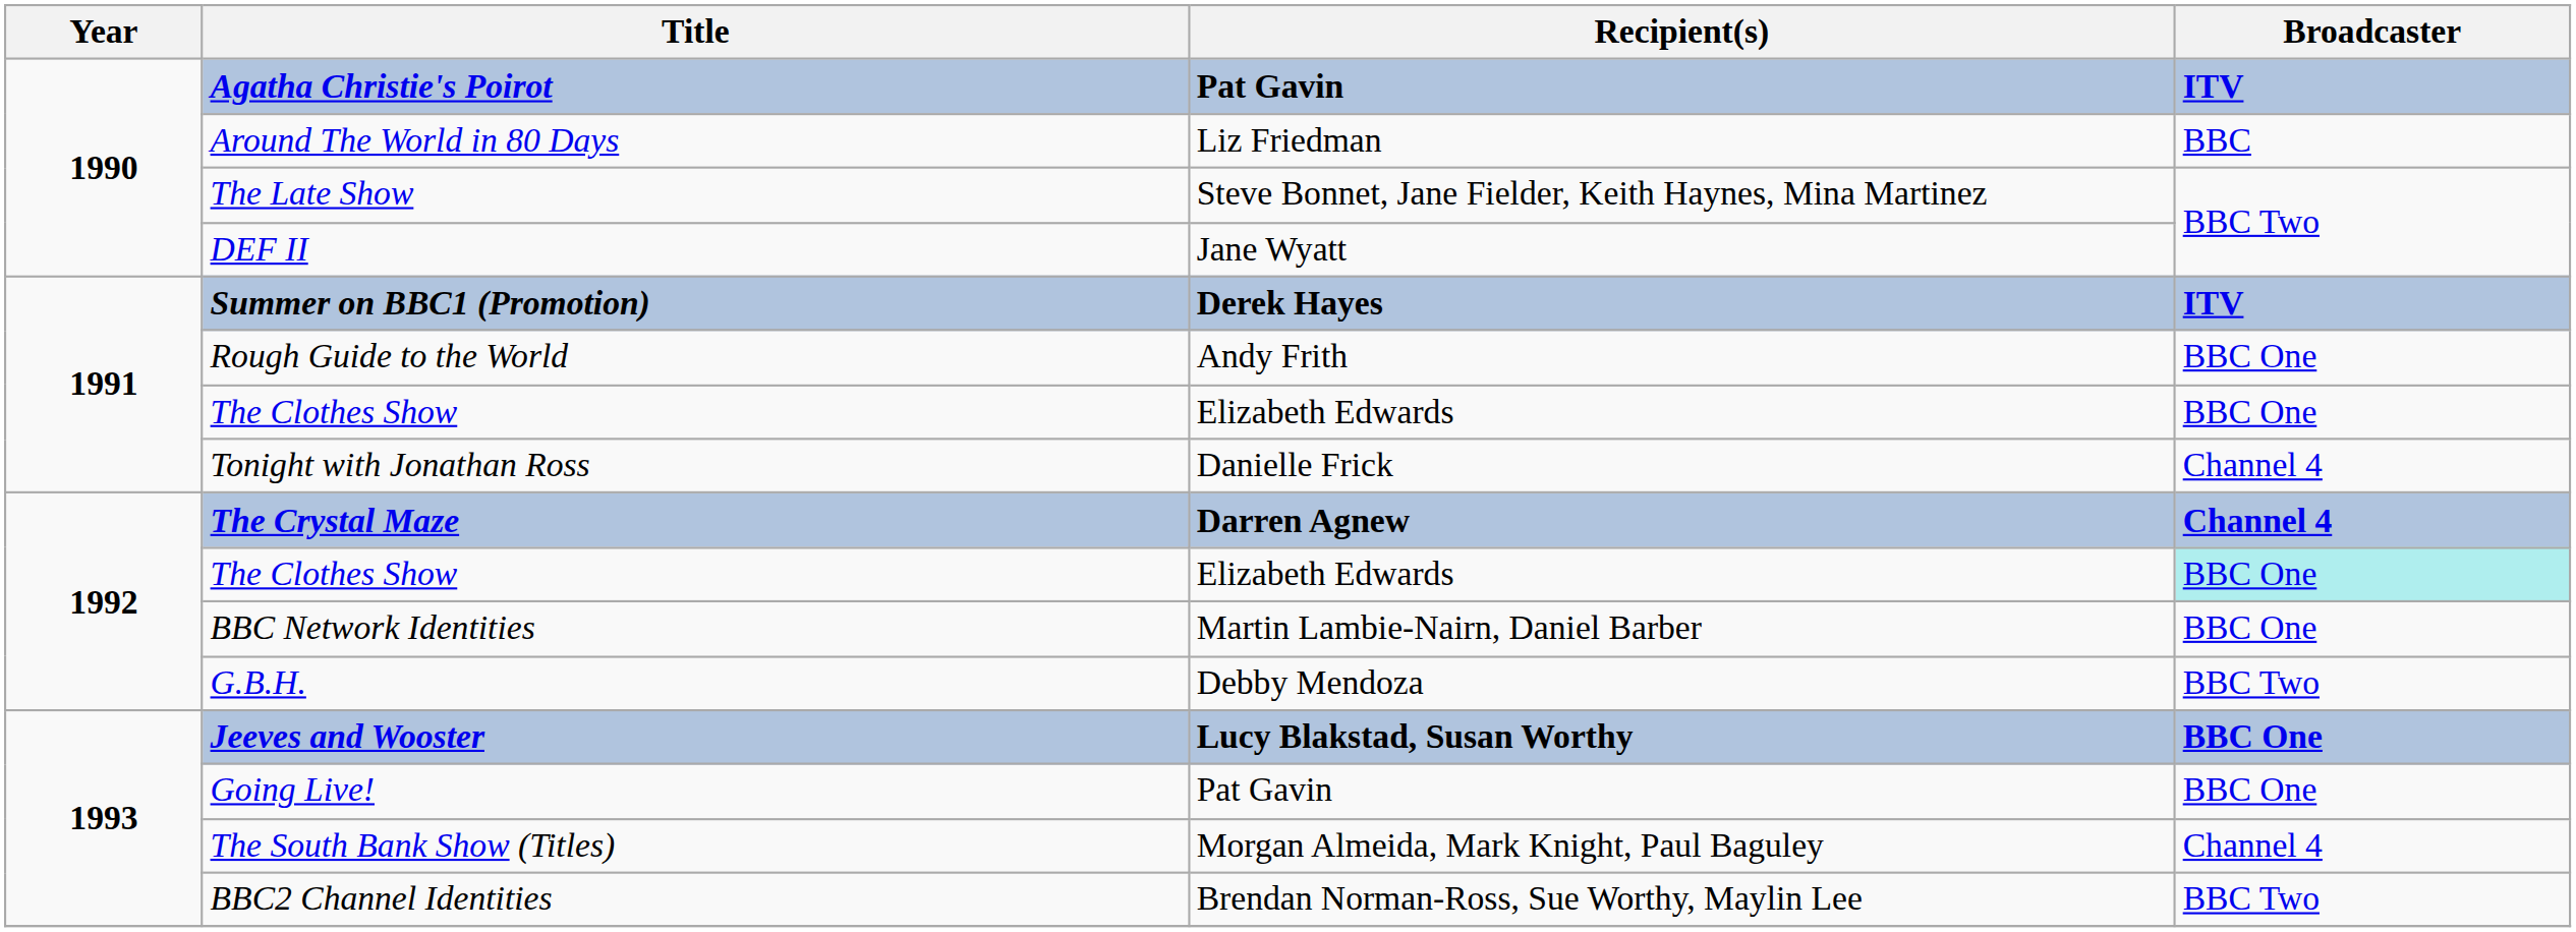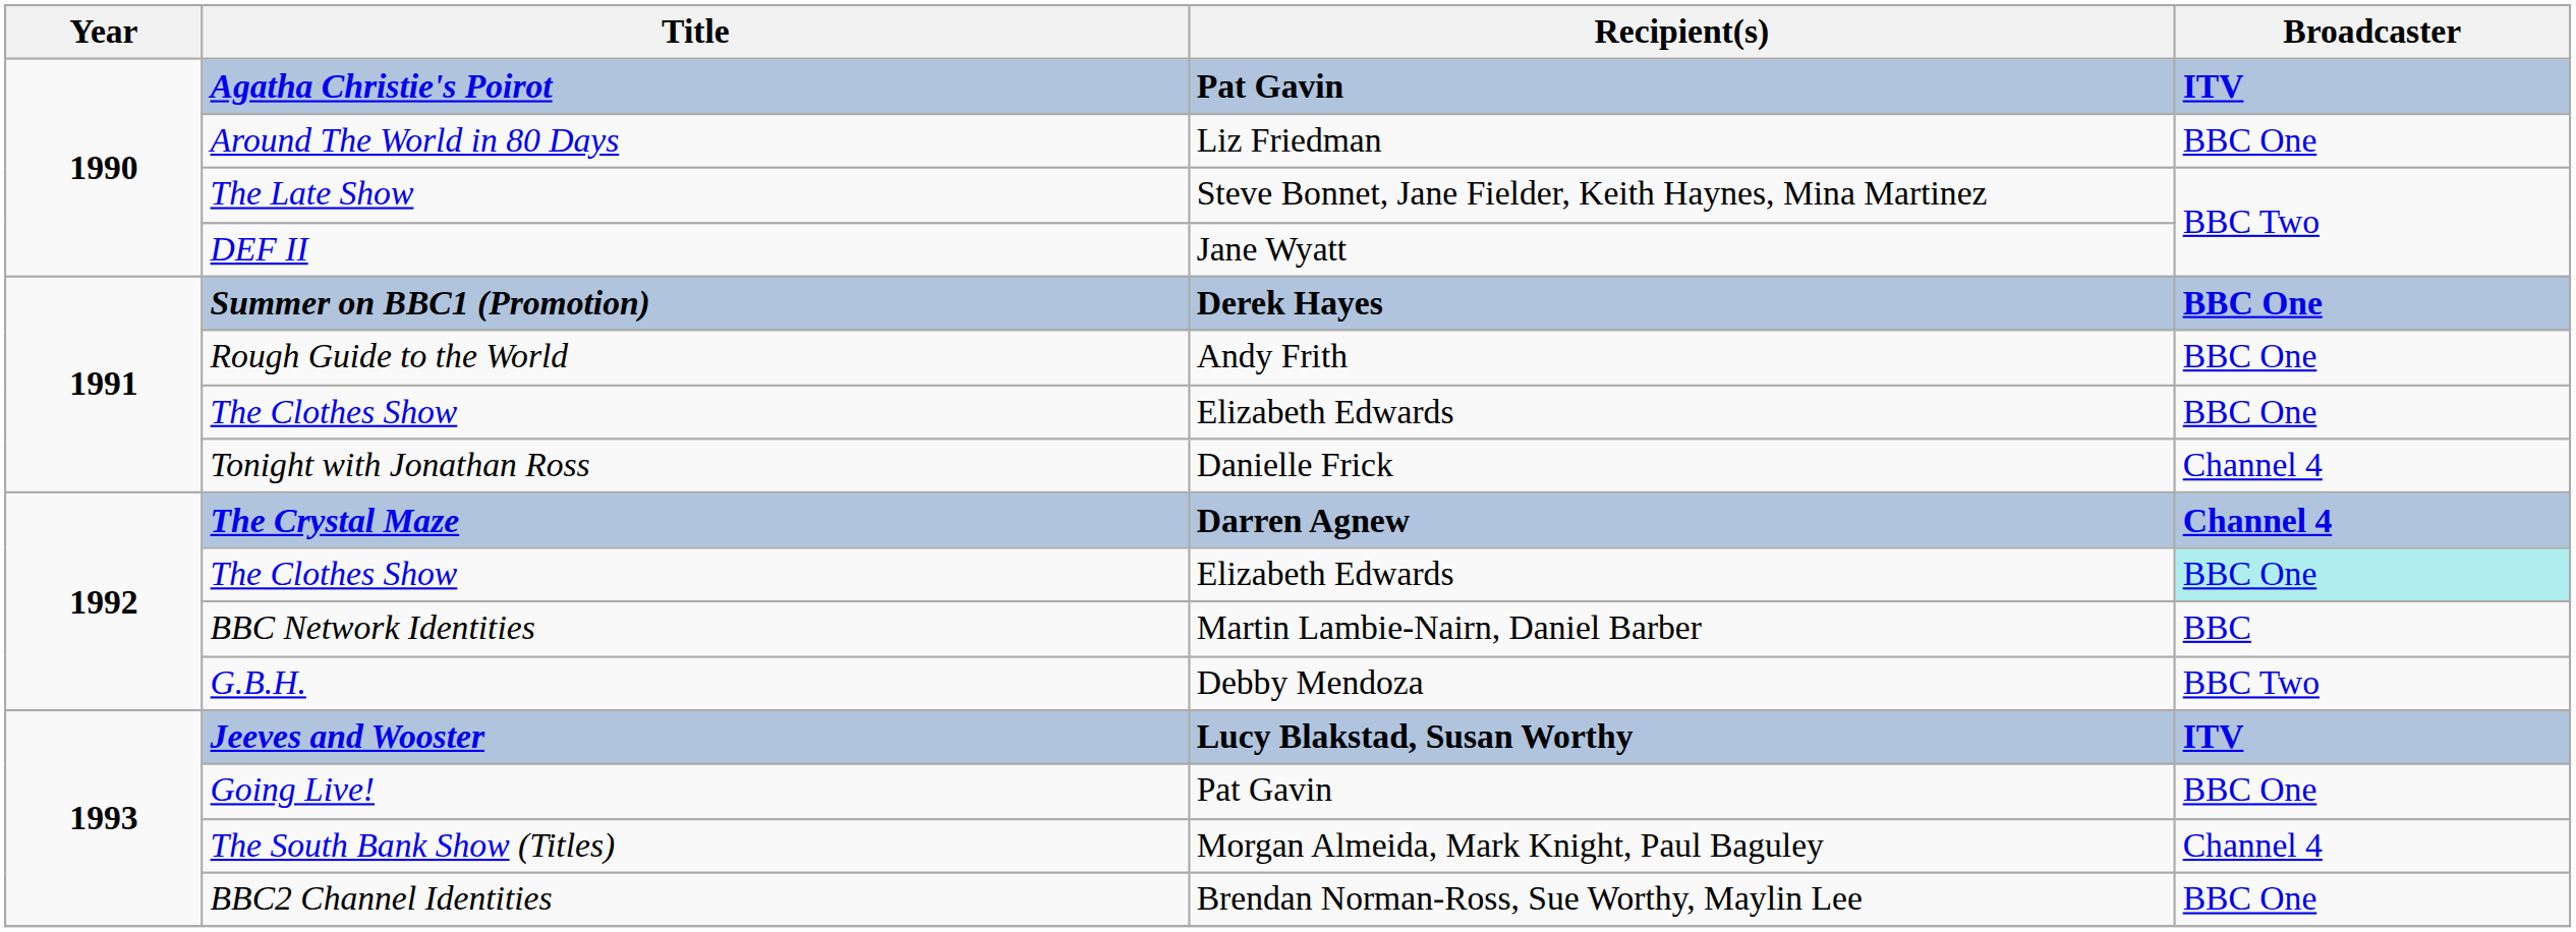Around The World in 80 Days | Broadcaster: BBC -> BBC One
Summer on BBC1 (Promotion) | Broadcaster: ITV -> BBC One
BBC Network Identities | Broadcaster: BBC One -> BBC
Jeeves and Wooster | Broadcaster: BBC One -> ITV
BBC2 Channel Identities | Broadcaster: BBC Two -> BBC One
